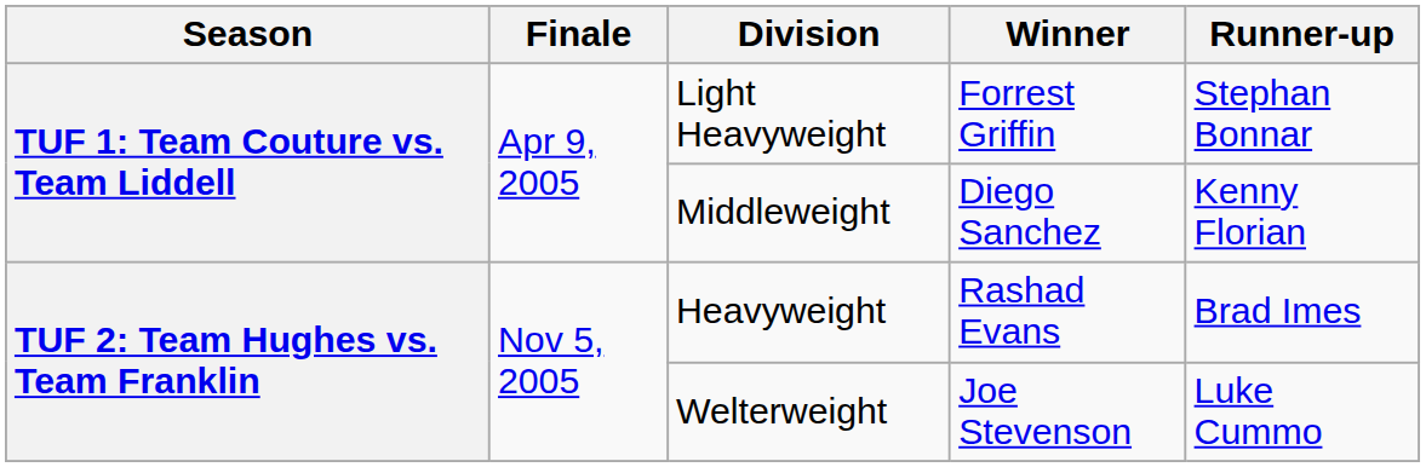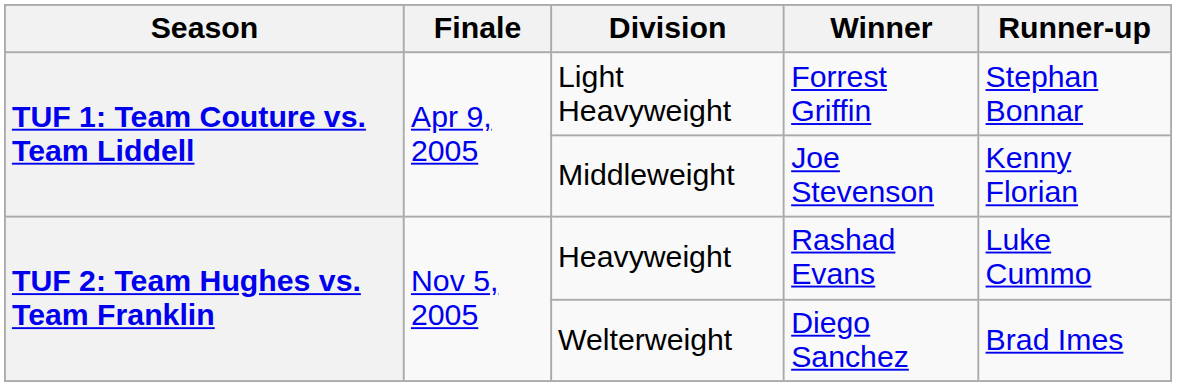Middleweight | Winner: Diego Sanchez -> Joe Stevenson
Heavyweight | Runner-up: Brad Imes -> Luke Cummo
Welterweight | Winner: Joe Stevenson -> Diego Sanchez
Welterweight | Runner-up: Luke Cummo -> Brad Imes
